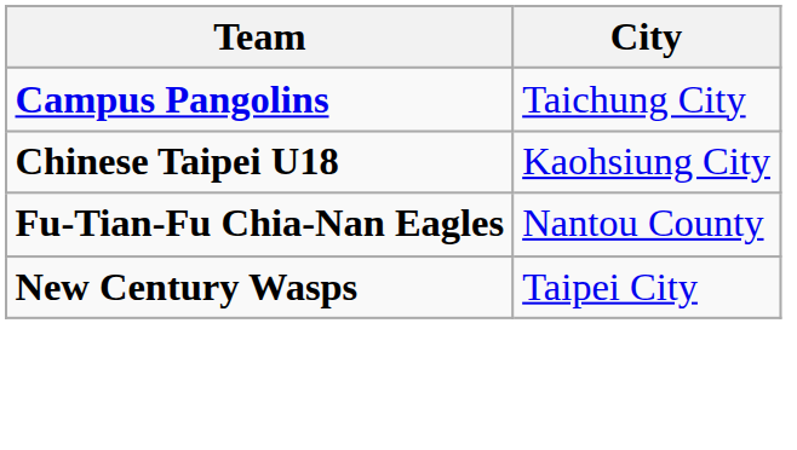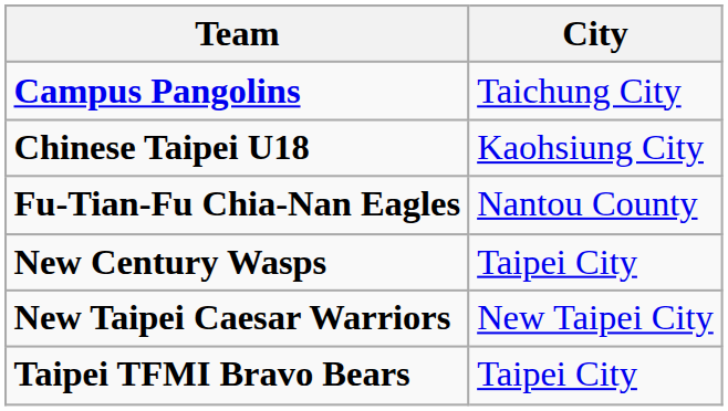+ row: New Taipei Caesar Warriors | New Taipei City
+ row: Taipei TFMI Bravo Bears | Taipei City
